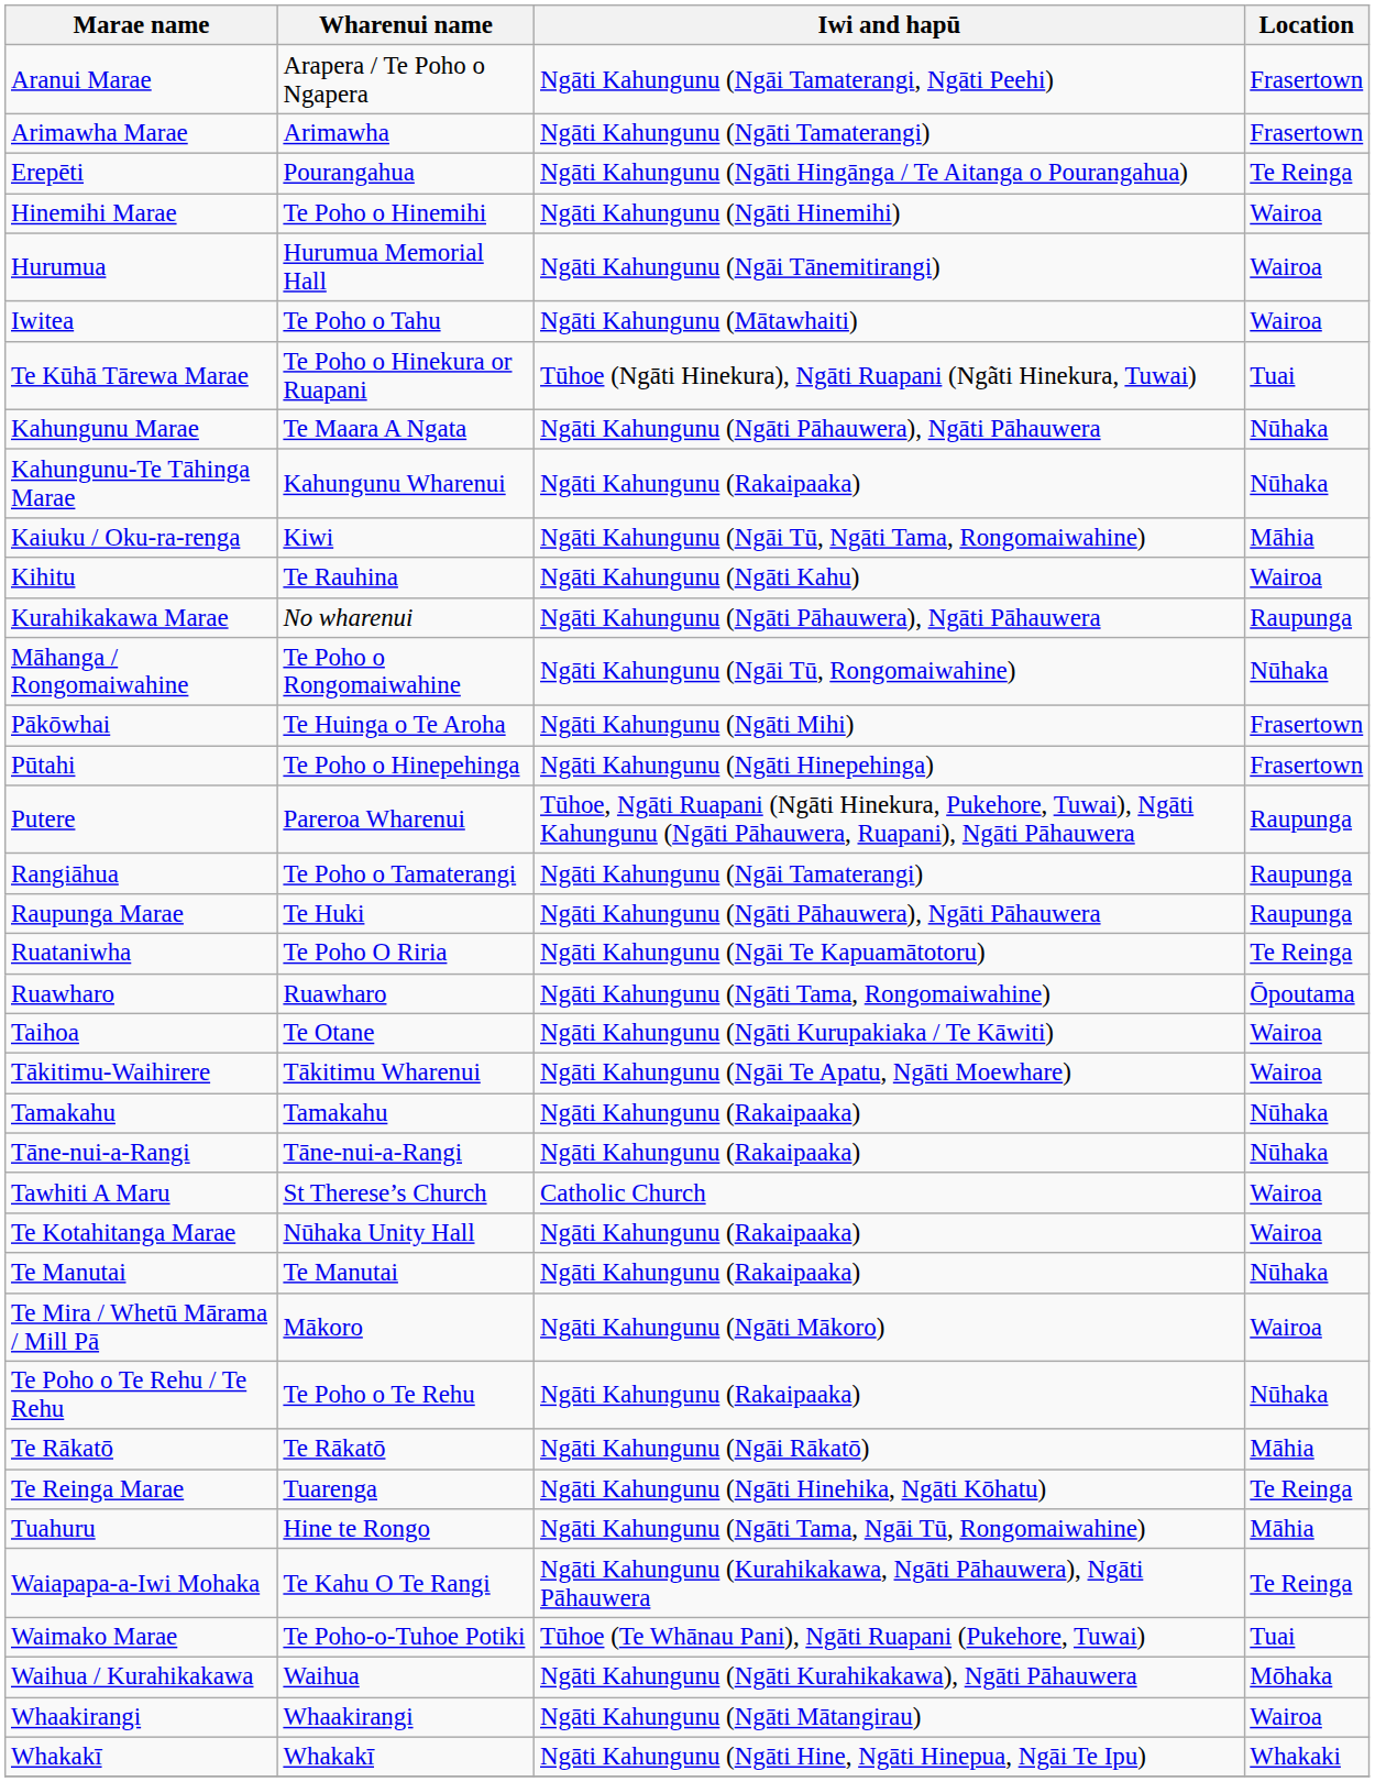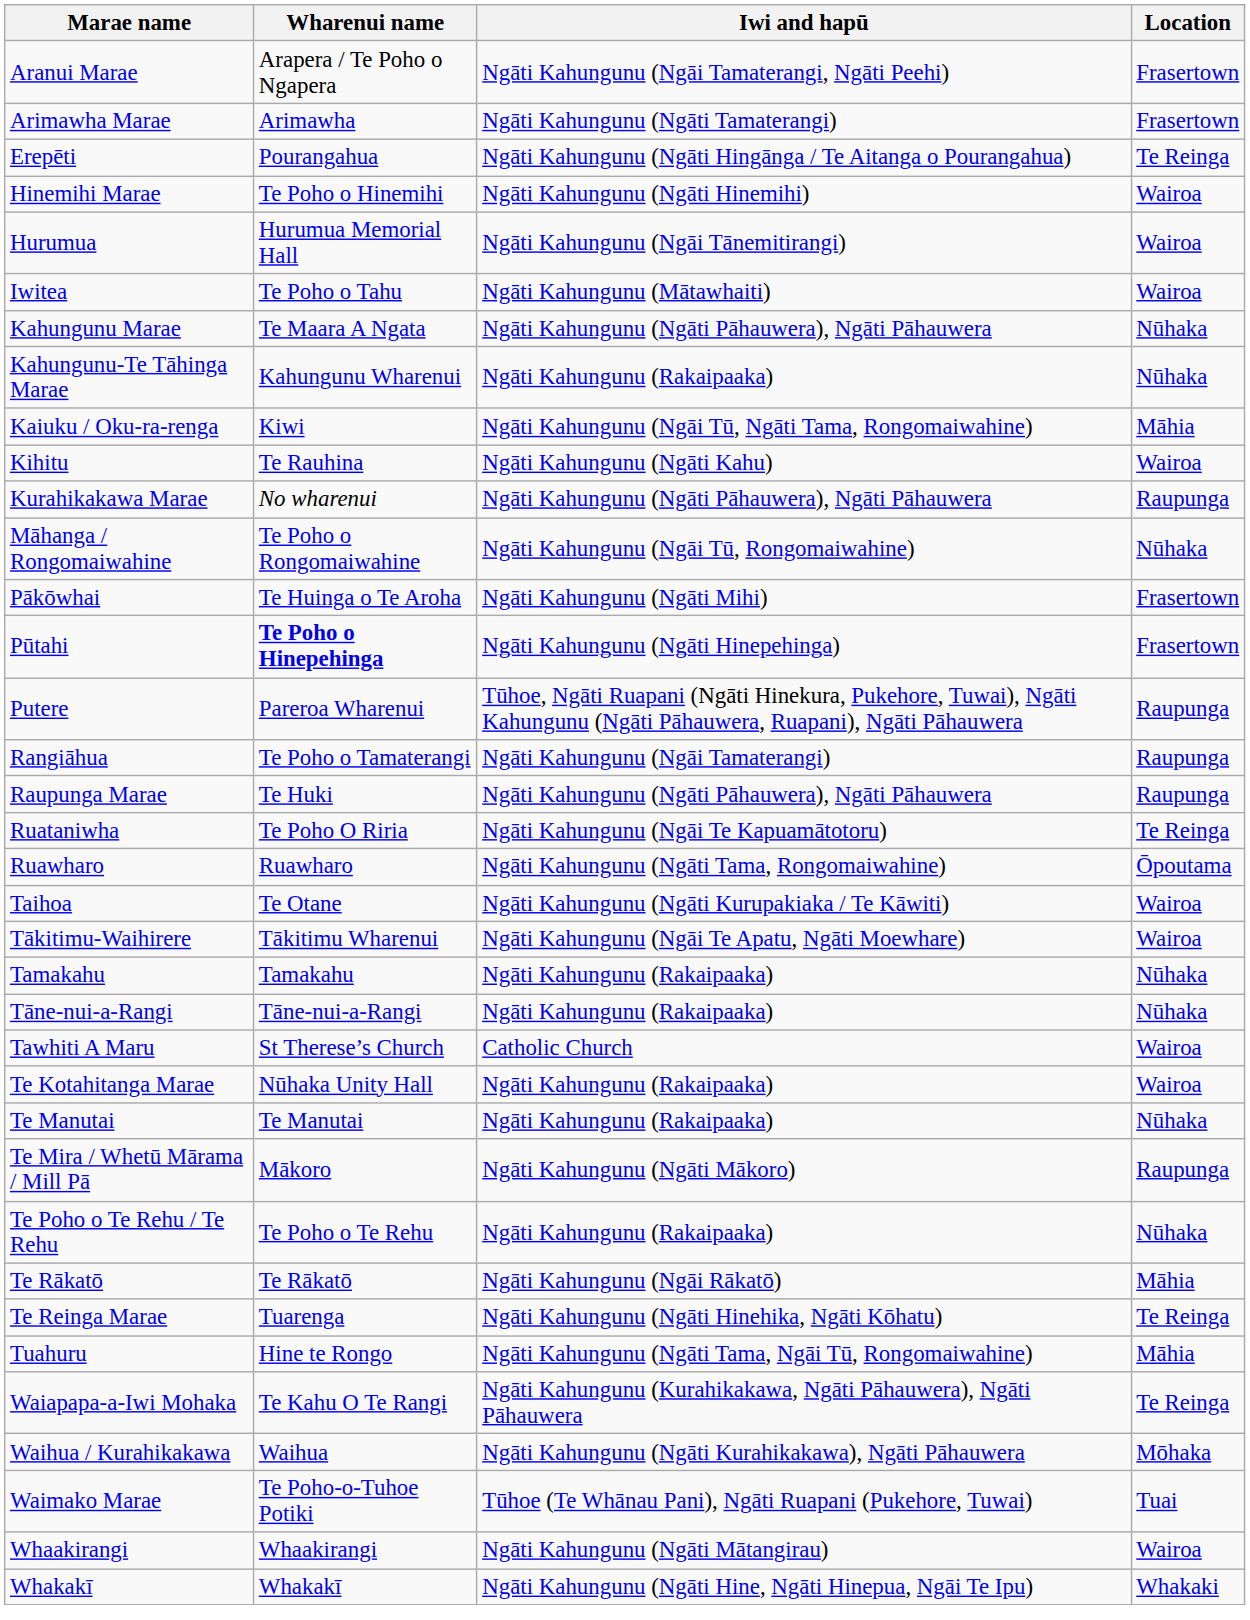- row: Te Kūhā Tārewa Marae | Te Poho o Hinekura or Ruapani | Tūhoe (Ngāti Hinekura), Ngāti Ruapani (Ngãti Hinekura, Tuwai) | Tuai
Pūtahi | Wharenui name: normal -> bold
Te Mira / Whetū Mārama / Mill Pā | Location: Wairoa -> Raupunga
rows swapped: Waimako Marae <-> Waihua / Kurahikakawa
